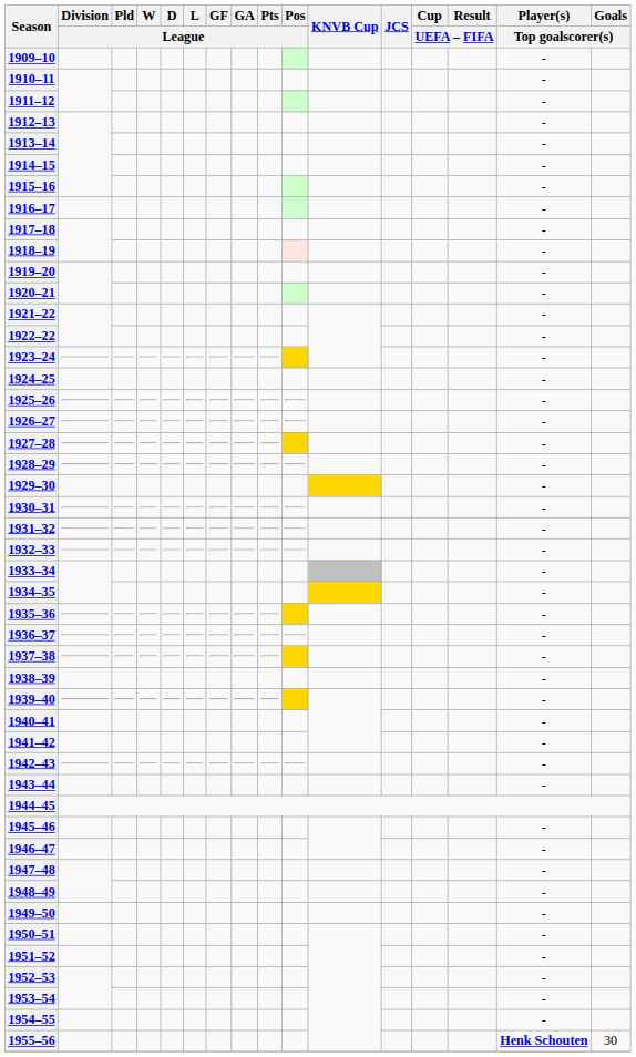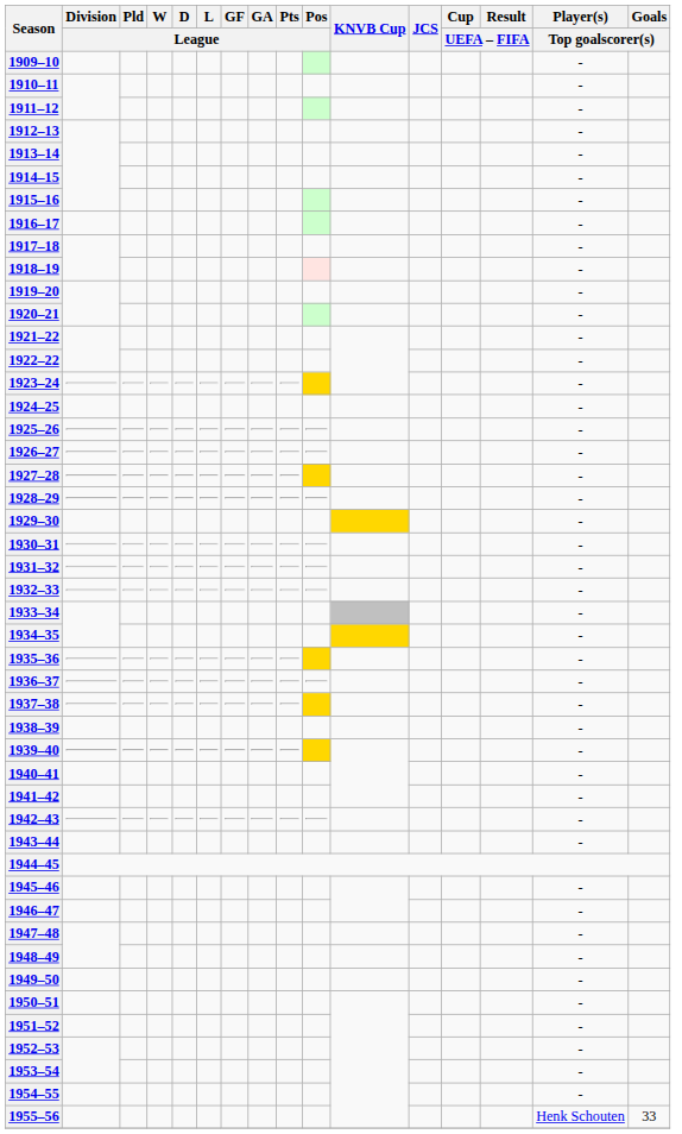1955–56 | Player(s) / Top goalscorer(s): bold -> normal
1955–56 | Goals / Top goalscorer(s): 30 -> 33
